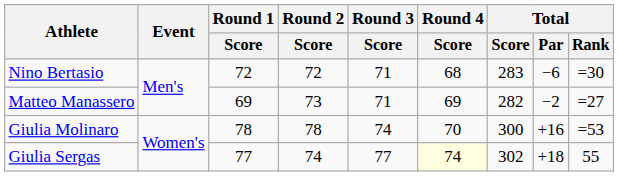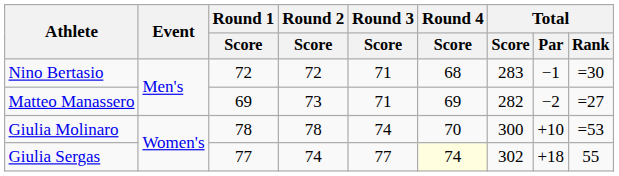Nino Bertasio | Total / Par: −6 -> −1
Giulia Molinaro | Total / Par: +16 -> +10
